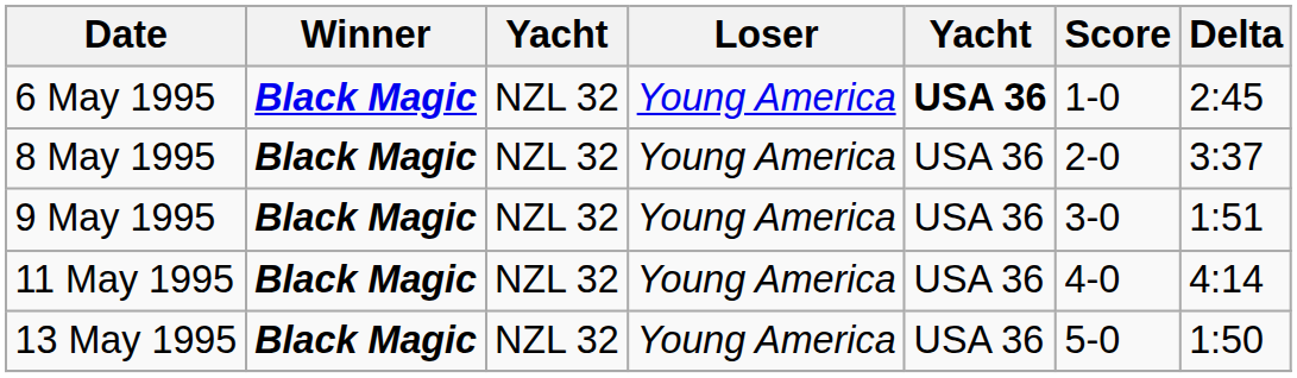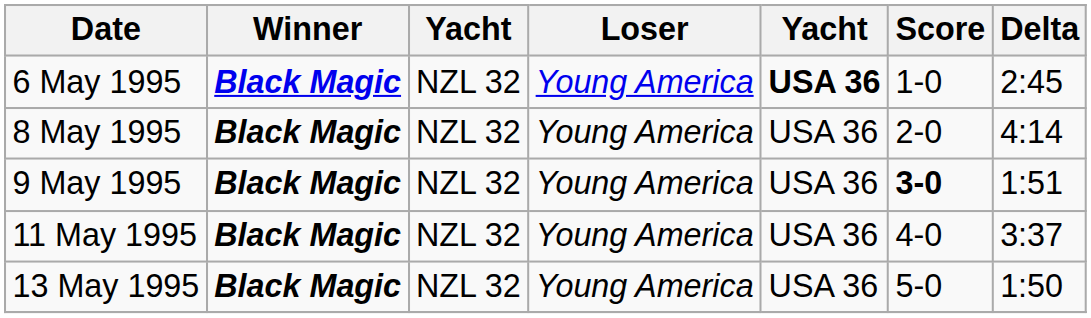8 May 1995 | Delta: 3:37 -> 4:14
9 May 1995 | Score: normal -> bold
11 May 1995 | Delta: 4:14 -> 3:37
